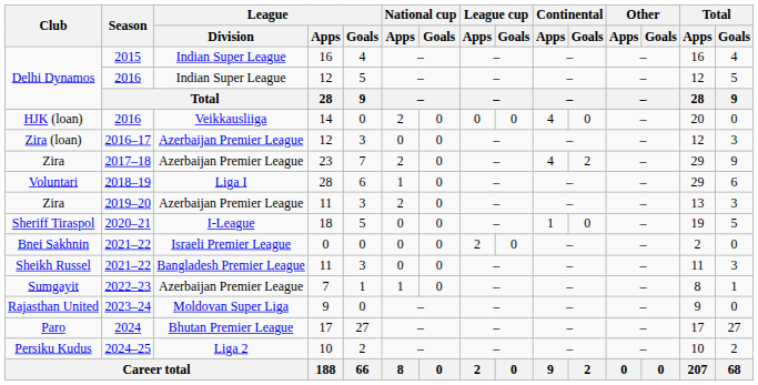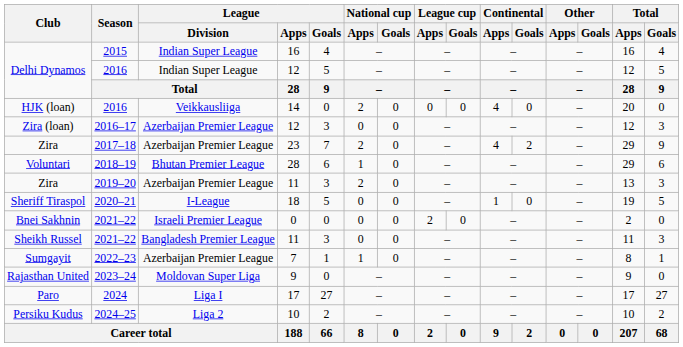Voluntari | League / Division: Liga I -> Bhutan Premier League
Paro | League / Division: Bhutan Premier League -> Liga I
